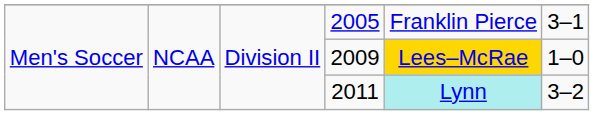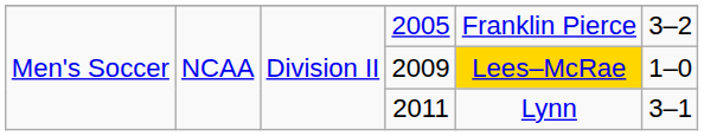2005 | column 6: 3–1 -> 3–2
2011 | column 5: paleturquoise background -> no background
2011 | column 6: 3–2 -> 3–1
